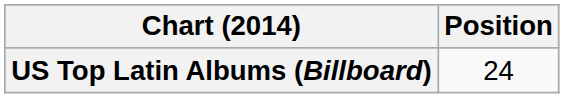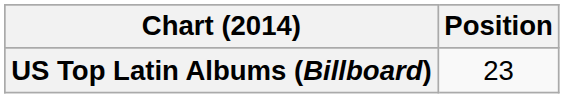US Top Latin Albums (Billboard) | Position: 24 -> 23
